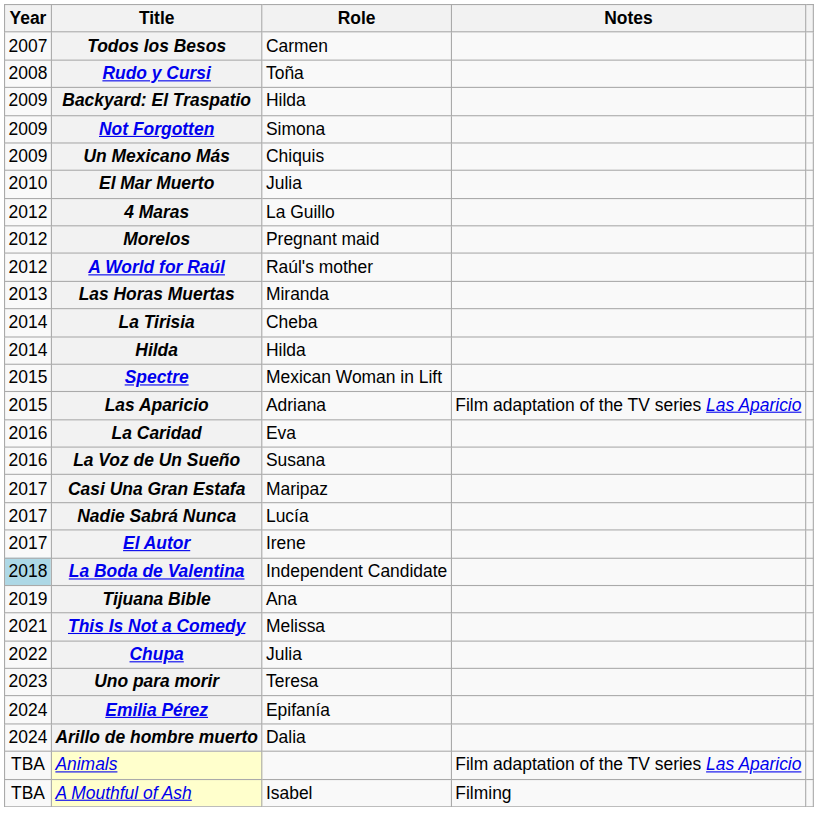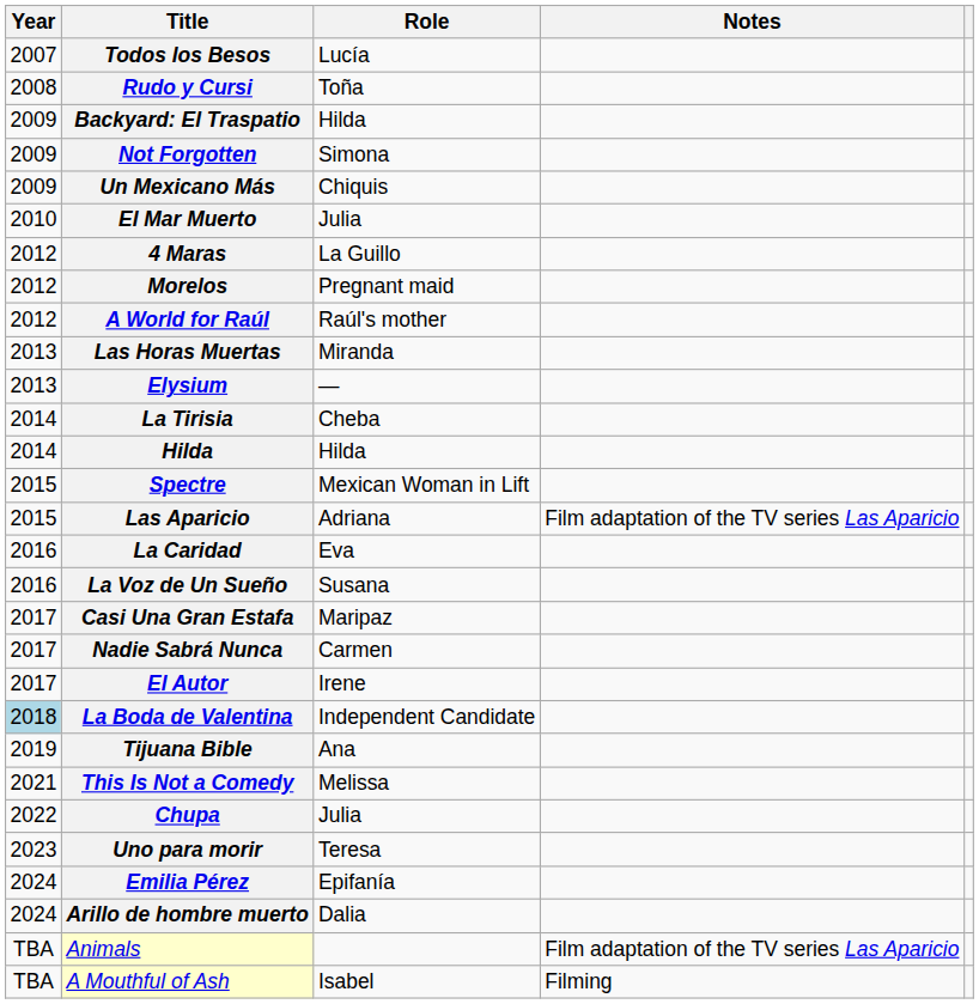Todos los Besos | Role: Carmen -> Lucía
+ row: 2013 | Elysium | —
Nadie Sabrá Nunca | Role: Lucía -> Carmen
